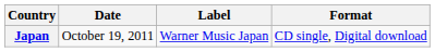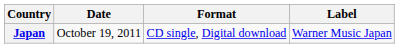columns swapped: Format <-> Label
